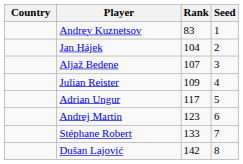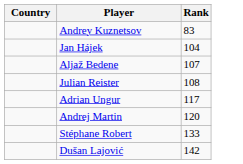- column: Seed | 1 | 2 | 3 | 4 | 5 | 6 | 7 | 8
Julian Reister | Rank: 109 -> 108
Andrej Martin | Rank: 123 -> 120
